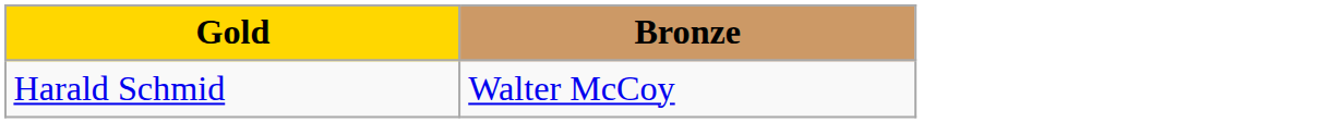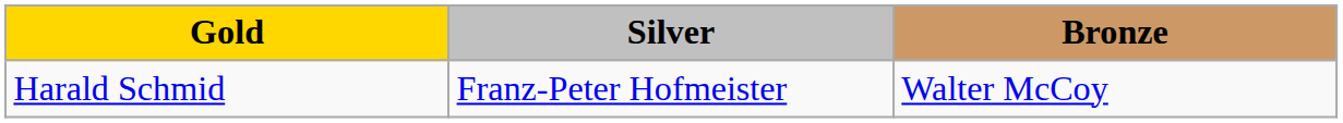+ column: Silver | Franz-Peter Hofmeister
